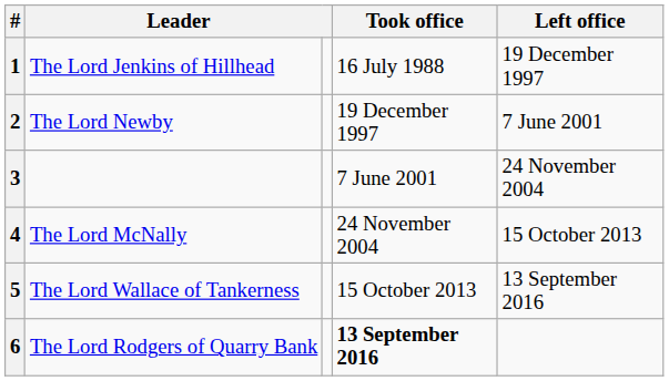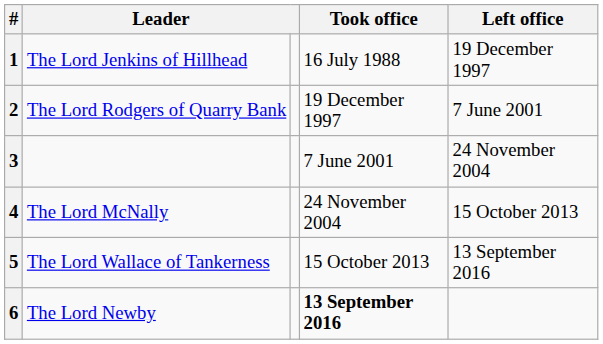2 | column 2: The Lord Newby -> The Lord Rodgers of Quarry Bank
6 | column 2: The Lord Rodgers of Quarry Bank -> The Lord Newby
